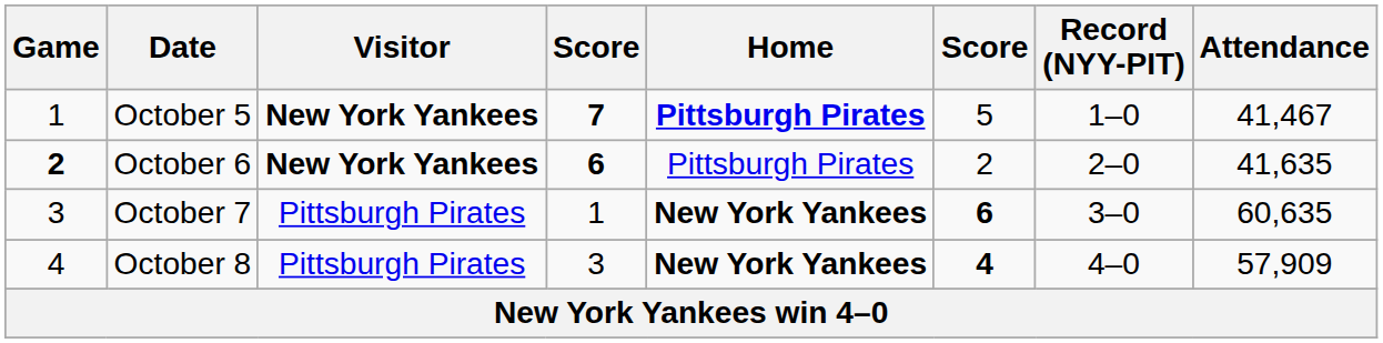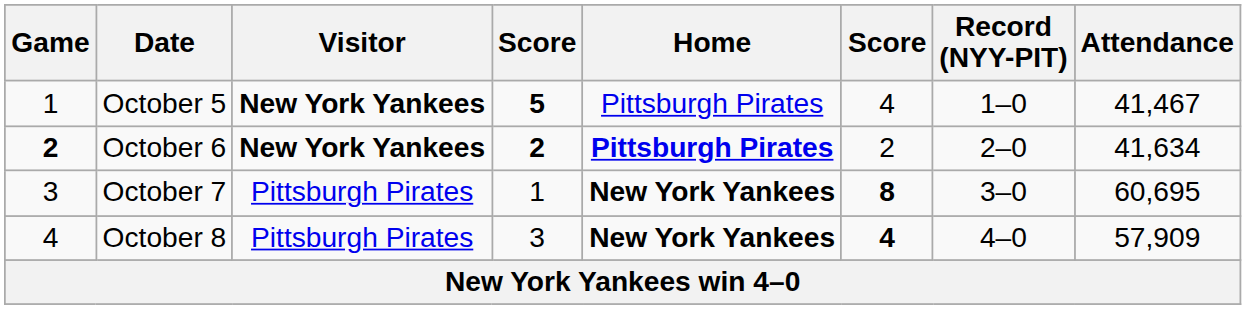October 5 | column 4: 7 -> 5
October 5 | Home: bold -> normal
October 5 | column 6: 5 -> 4
October 6 | column 4: 6 -> 2
October 6 | Home: normal -> bold
October 6 | Attendance: 41,635 -> 41,634
October 7 | column 6: 6 -> 8
October 7 | Attendance: 60,635 -> 60,695
